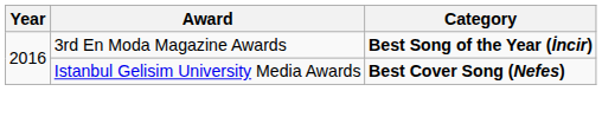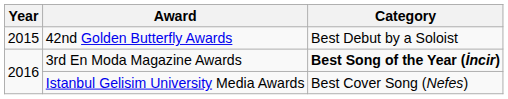+ row: 2015 | 42nd Golden Butterfly Awards | Best Debut by a Soloist
Istanbul Gelisim University Media Awards | Category: bold -> normal
